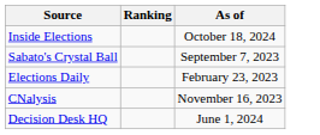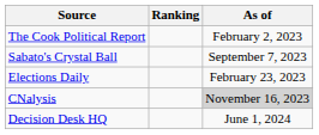+ row: The Cook Political Report | February 2, 2023
- row: Inside Elections | October 18, 2024
CNalysis | As of: no background -> lightgrey background
